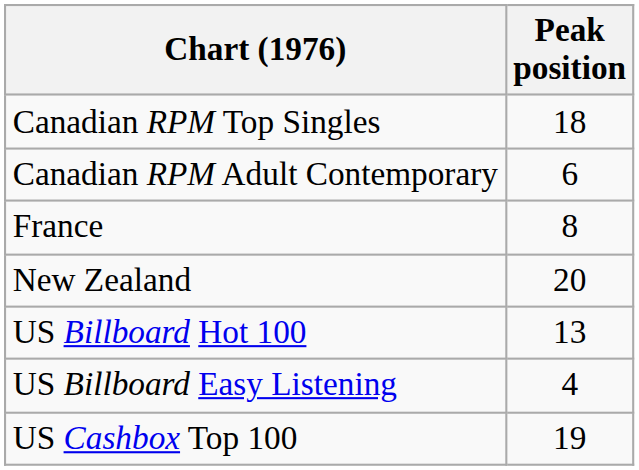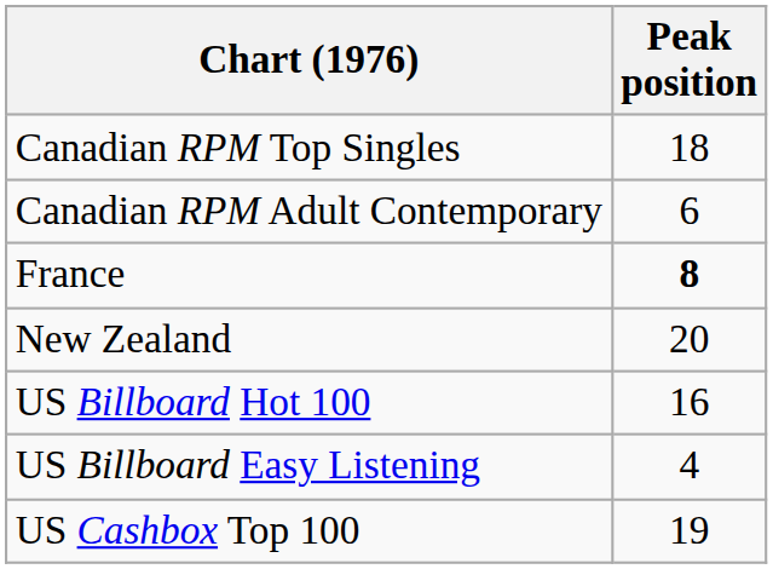France | Peak position: normal -> bold
US Billboard Hot 100 | Peak position: 13 -> 16
